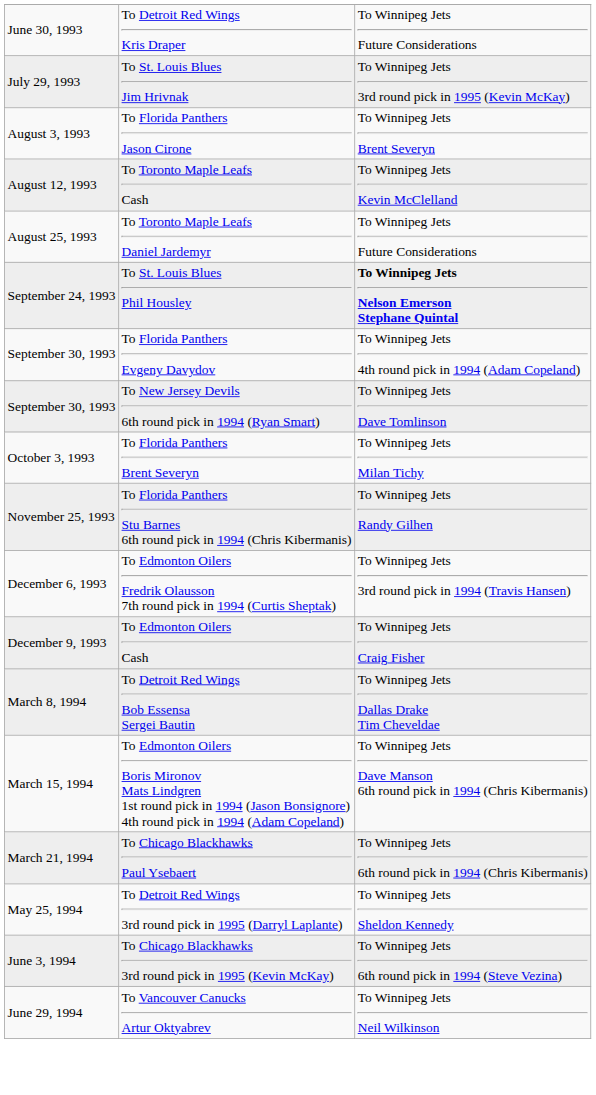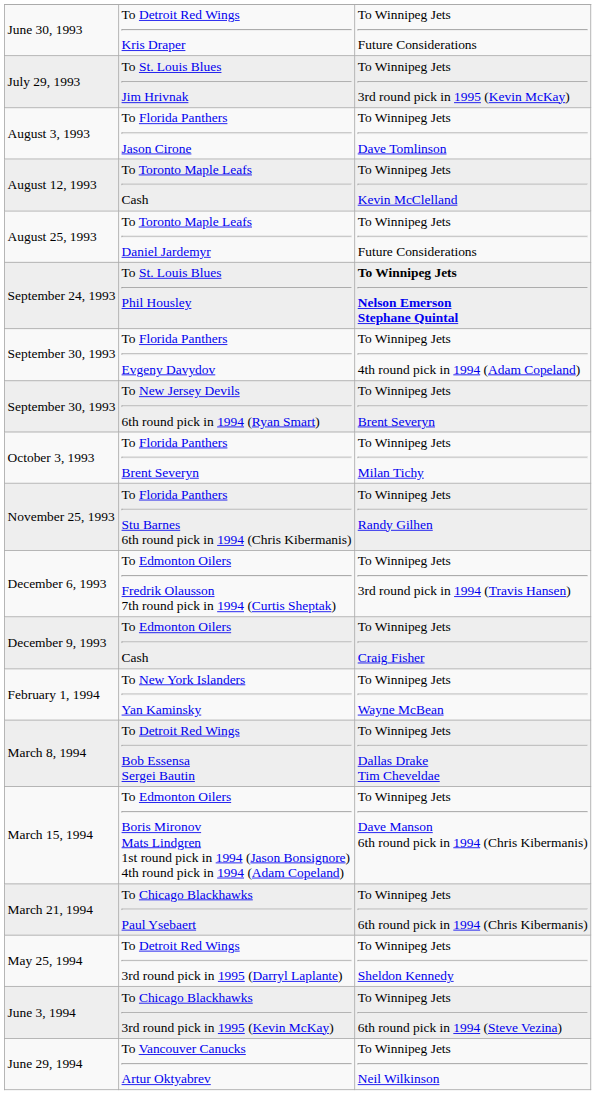To Florida Panthers Jason Cirone | column 3: To Winnipeg Jets Brent Severyn -> To Winnipeg Jets Dave Tomlinson
To New Jersey Devils 6th round pick in 1994 (Ryan Smart) | column 3: To Winnipeg Jets Dave Tomlinson -> To Winnipeg Jets Brent Severyn
+ row: February 1, 1994 | To New York Islanders Yan Kaminsky | To Winnipeg Jets Wayne McBean
